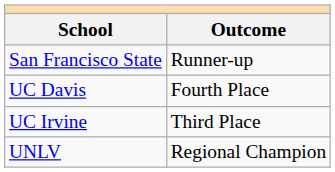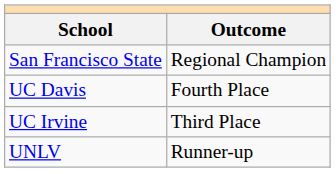San Francisco State | Outcome: Runner-up -> Regional Champion
UNLV | Outcome: Regional Champion -> Runner-up
